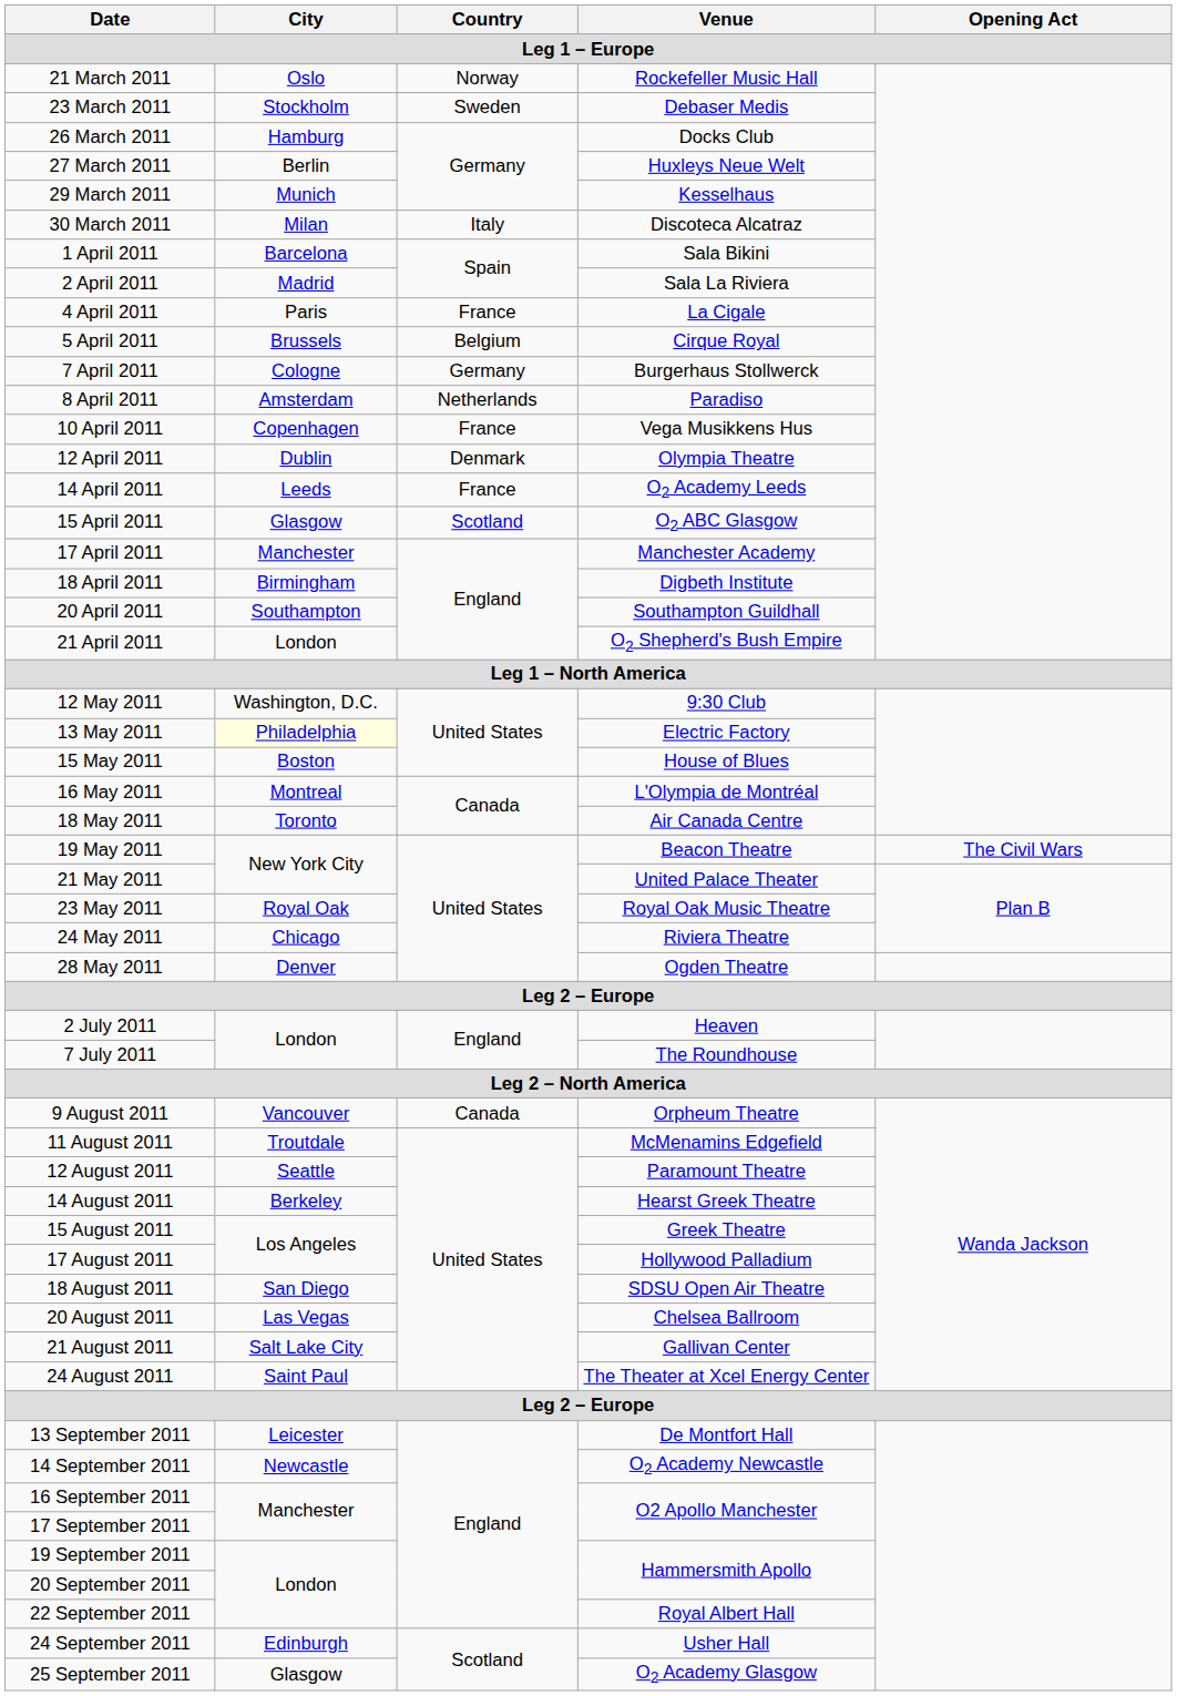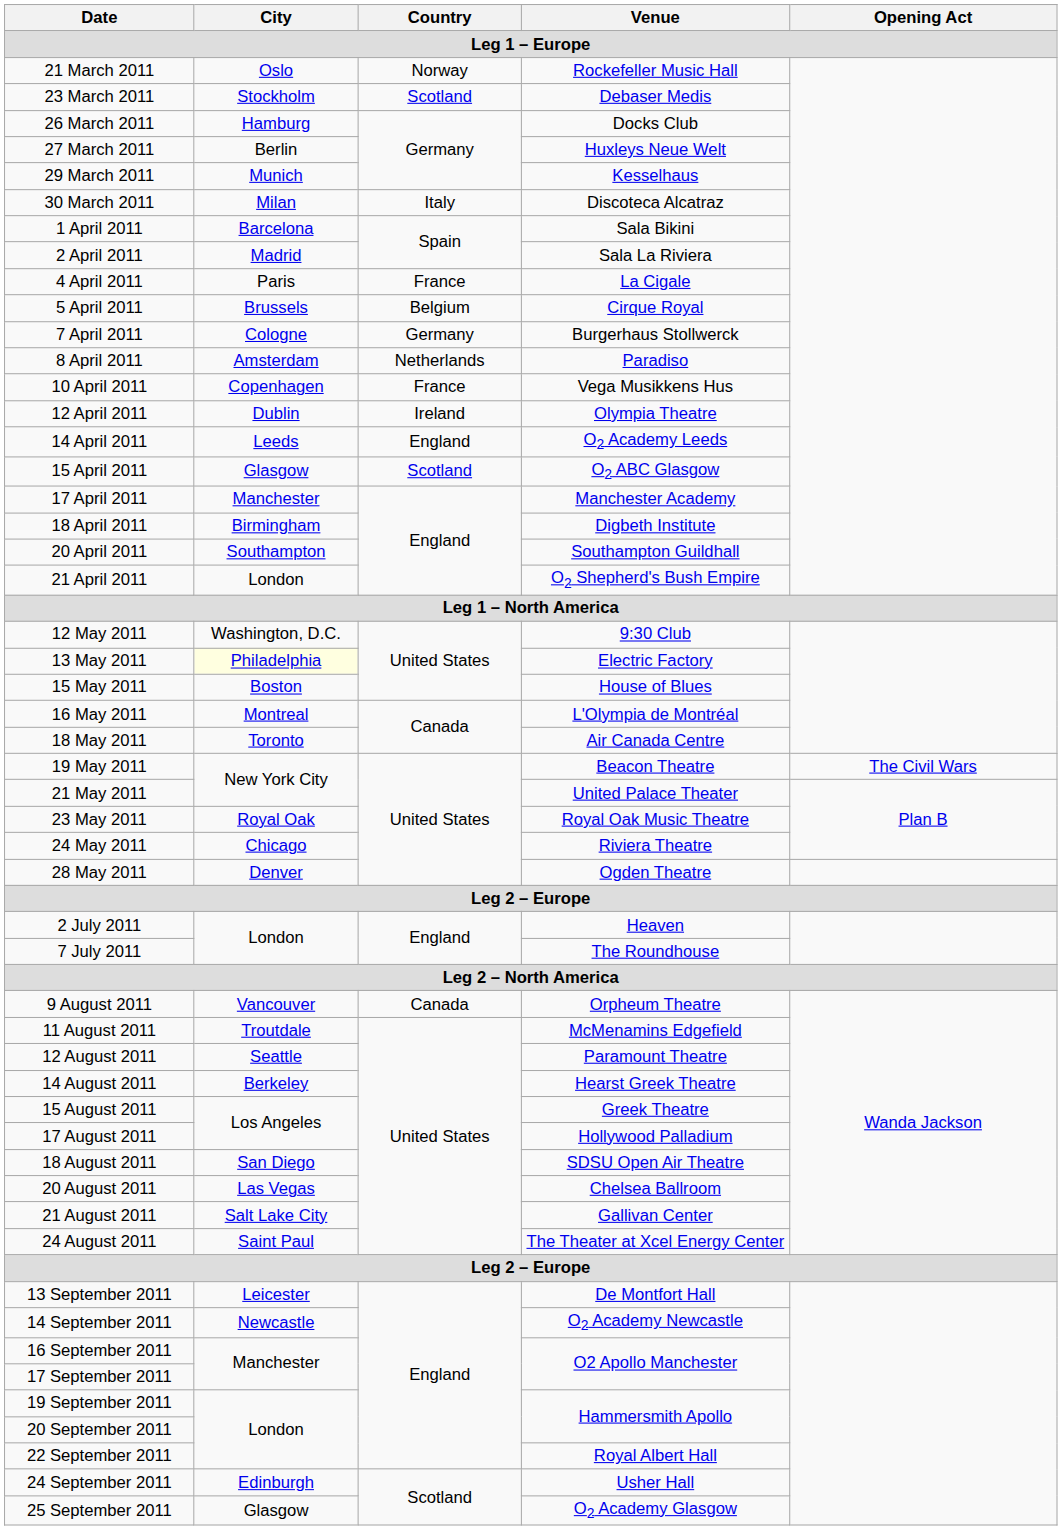23 March 2011 | Country: Sweden -> Scotland
12 April 2011 | Country: Denmark -> Ireland
14 April 2011 | Country: France -> England
